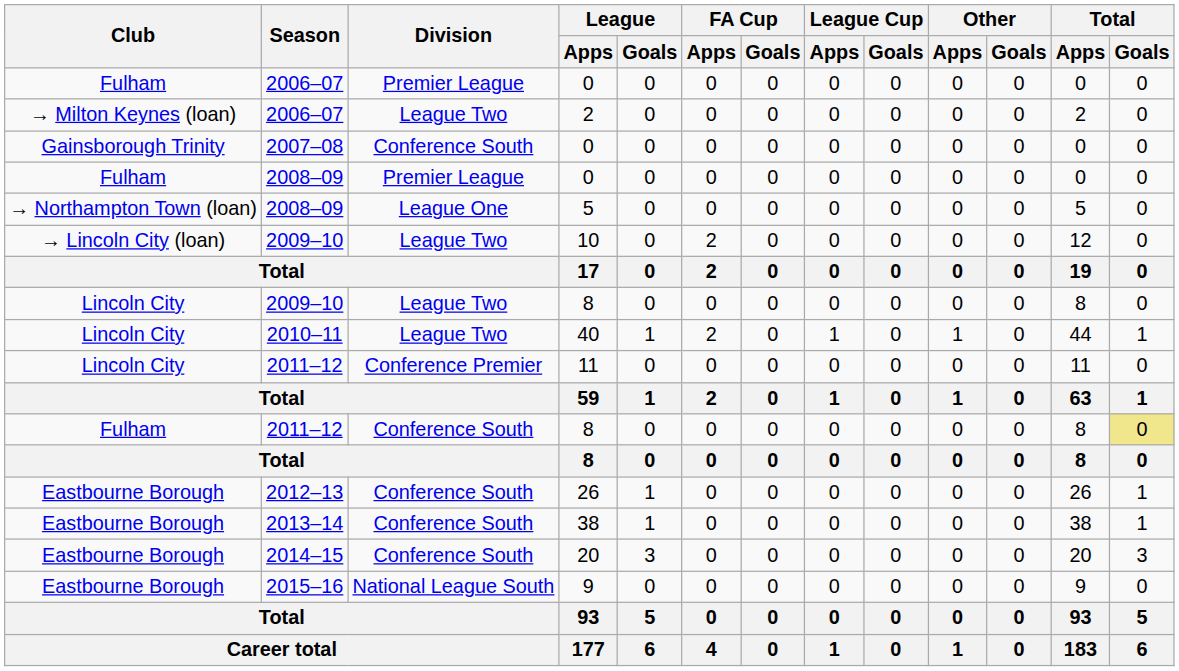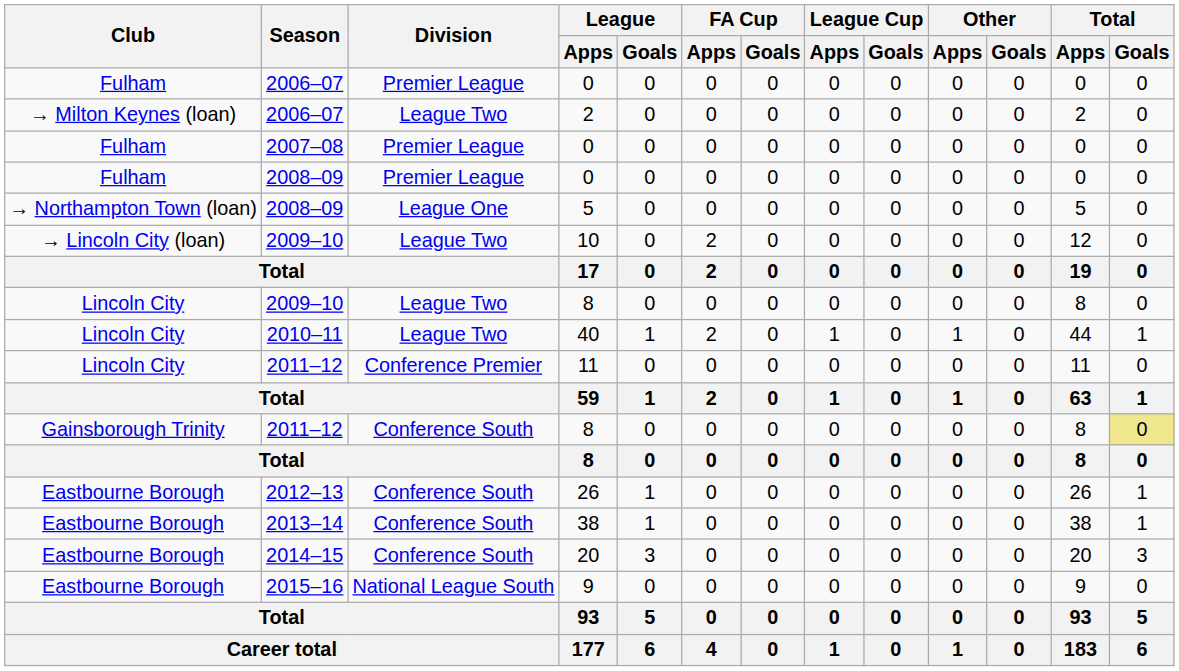2007–08 / 0 | Club: Gainsborough Trinity -> Fulham
2007–08 / 0 | Division: Conference South -> Premier League
2011–12 / 8 | Club: Fulham -> Gainsborough Trinity
